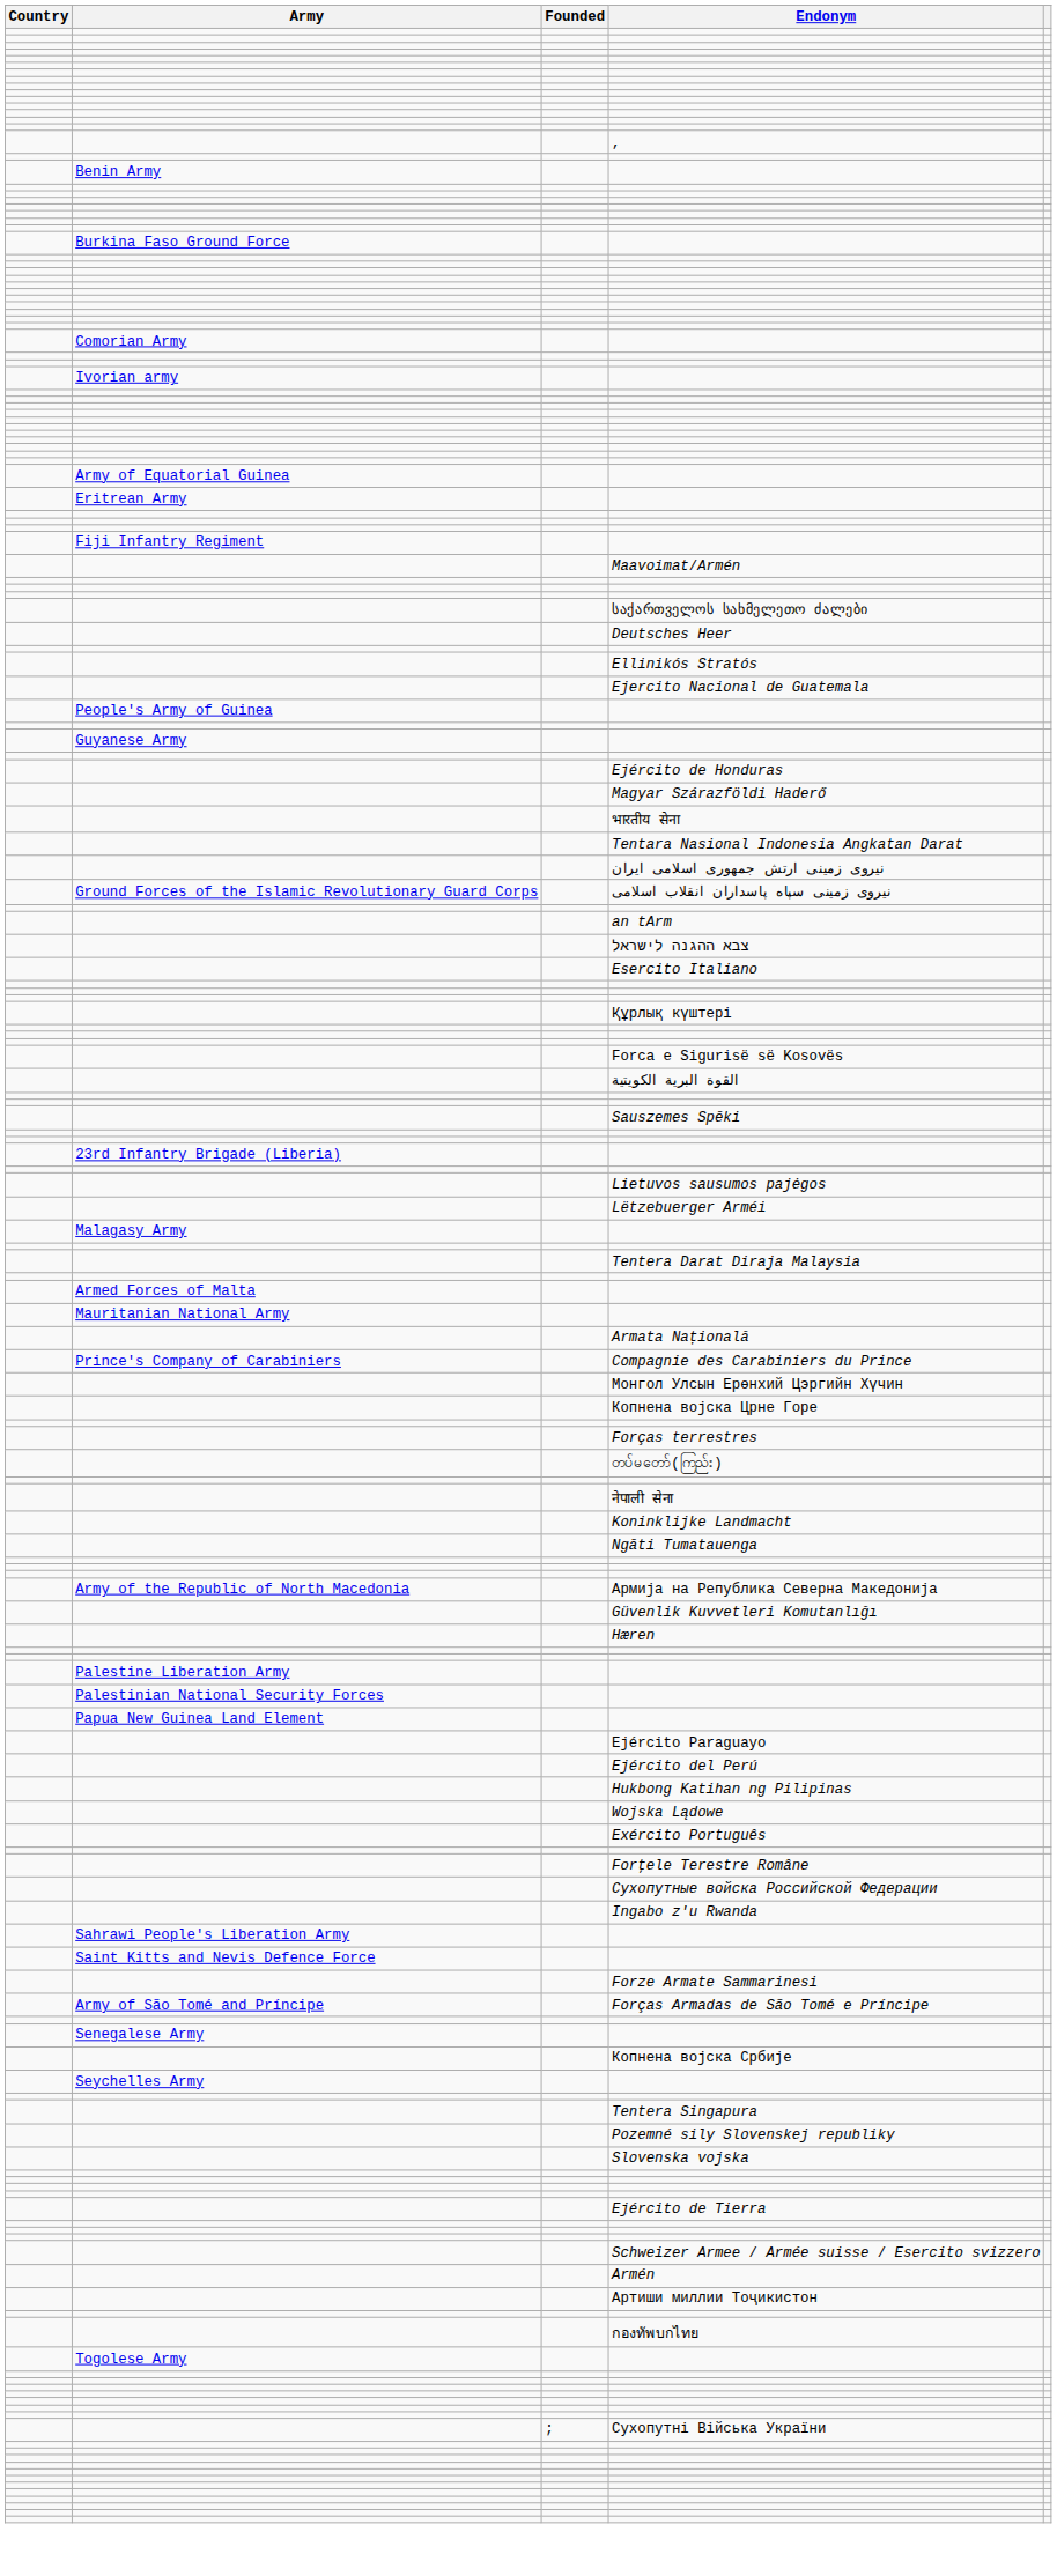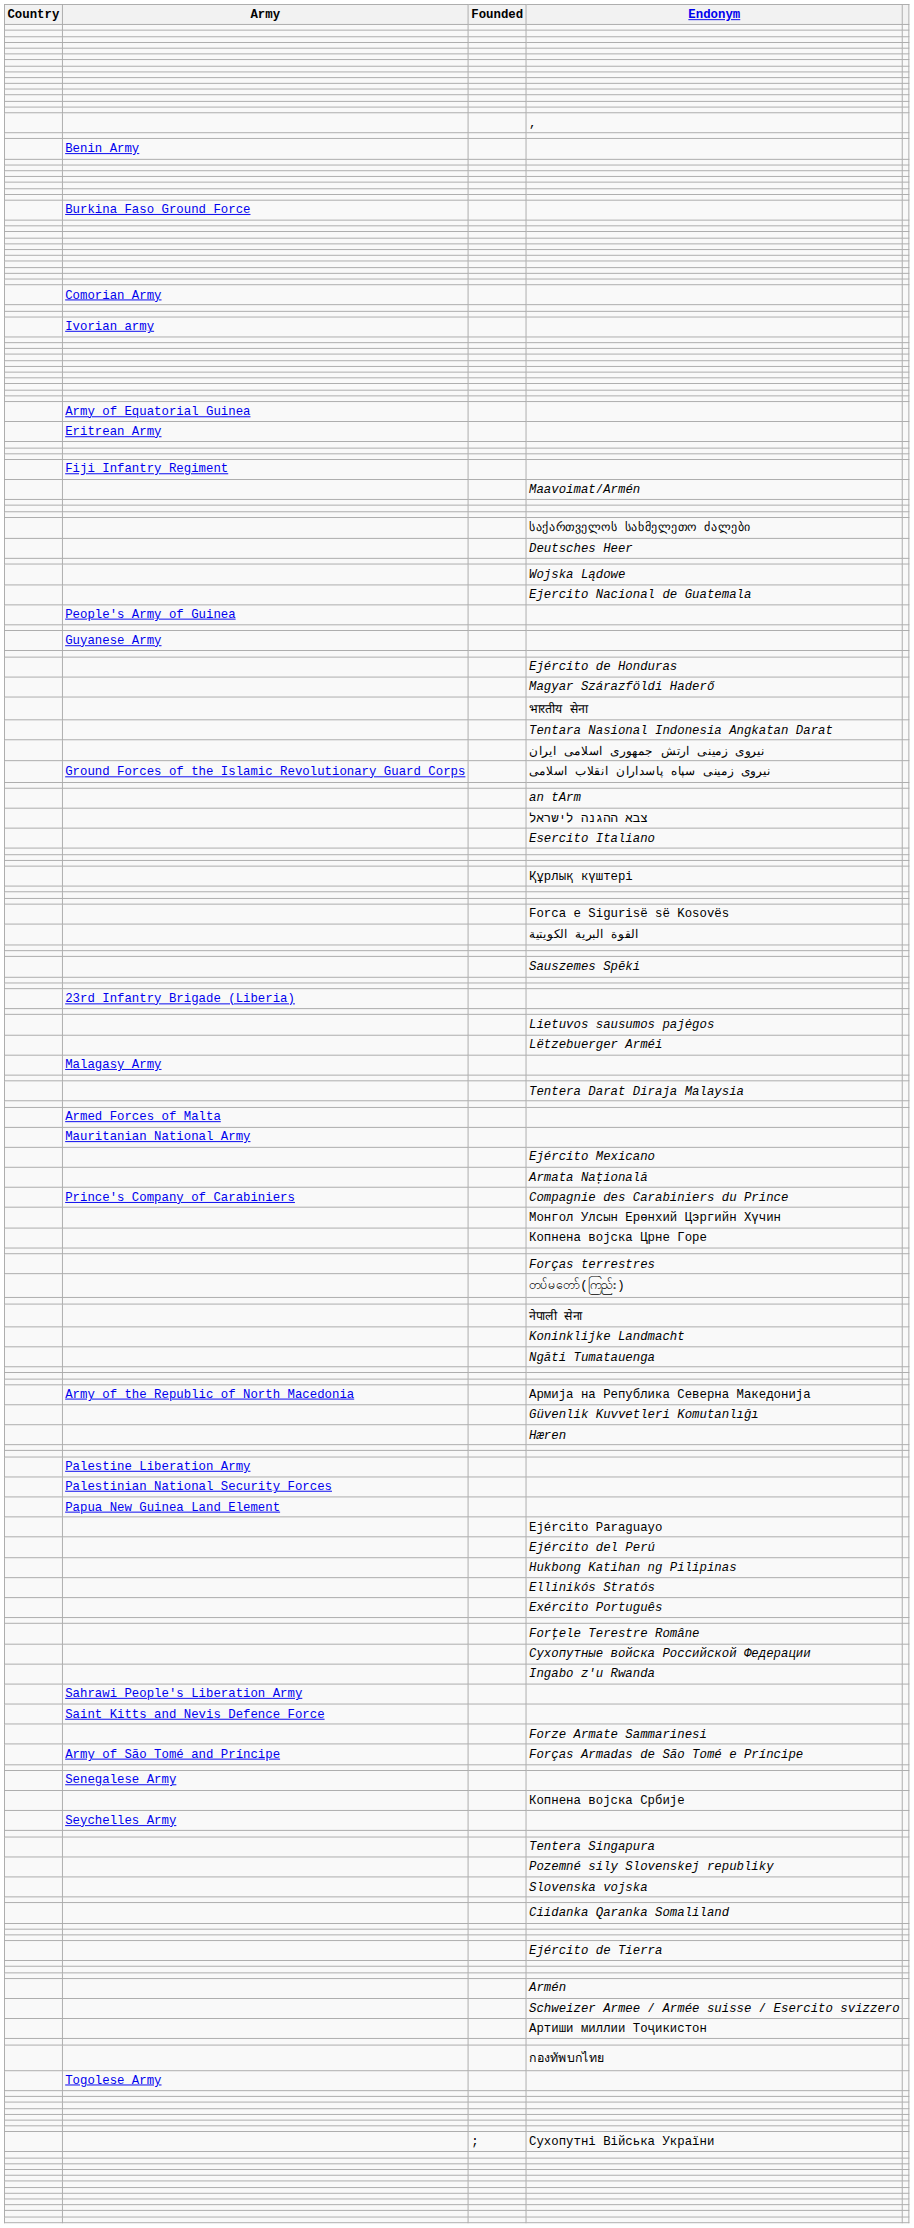rows swapped: Ellinikós Stratós <-> Wojska Lądowe
+ row: Ejército Mexicano
+ row: Ciidanka Qaranka Somaliland
rows swapped: Armén <-> Schweizer Armee / Armée suisse / Esercito svizzero
